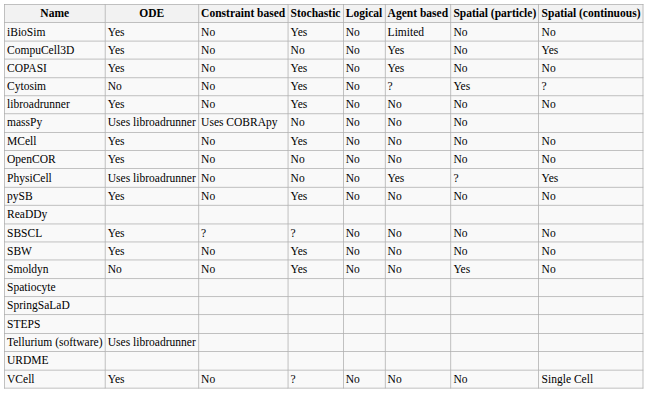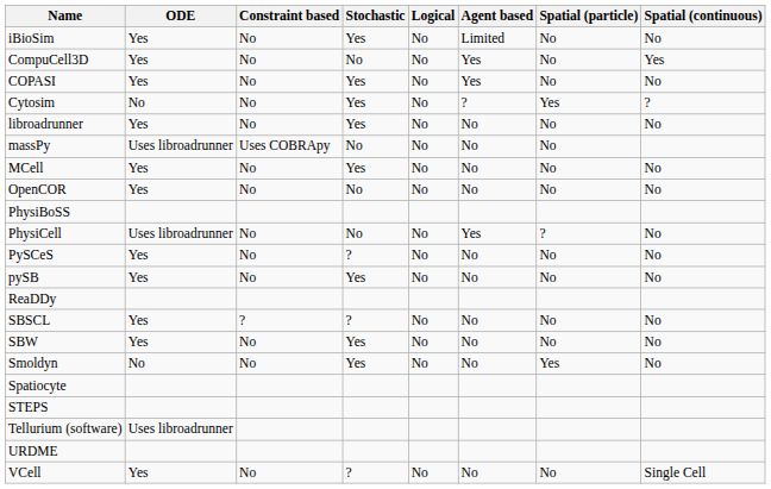+ row: PhysiBoSS
PhysiCell | Spatial (continuous): Yes -> No
+ row: PySCeS | Yes | No | ? | No | No | No | No
- row: SpringSaLaD
